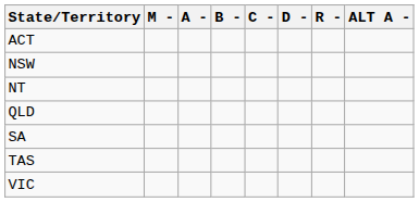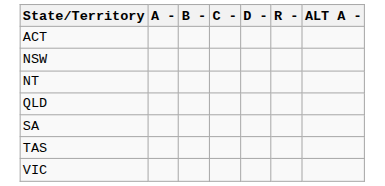- column: M -
